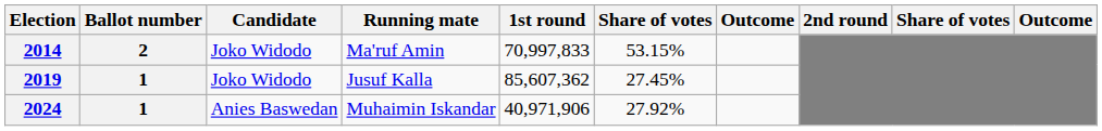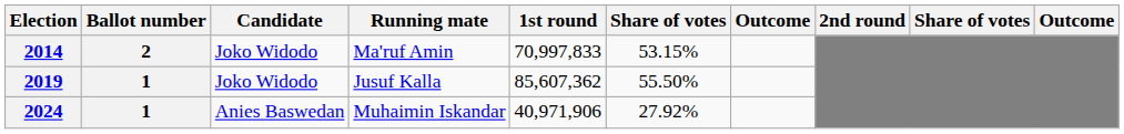2019 | column 6: 27.45% -> 55.50%
